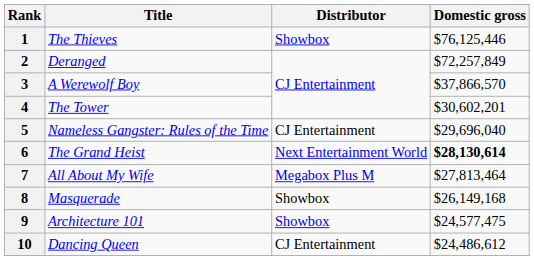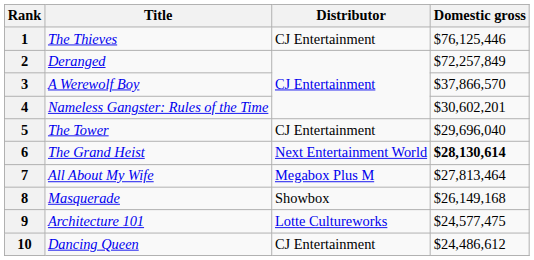1 | Distributor: Showbox -> CJ Entertainment
4 | Title: The Tower -> Nameless Gangster: Rules of the Time
5 | Title: Nameless Gangster: Rules of the Time -> The Tower
9 | Distributor: Showbox -> Lotte Cultureworks
